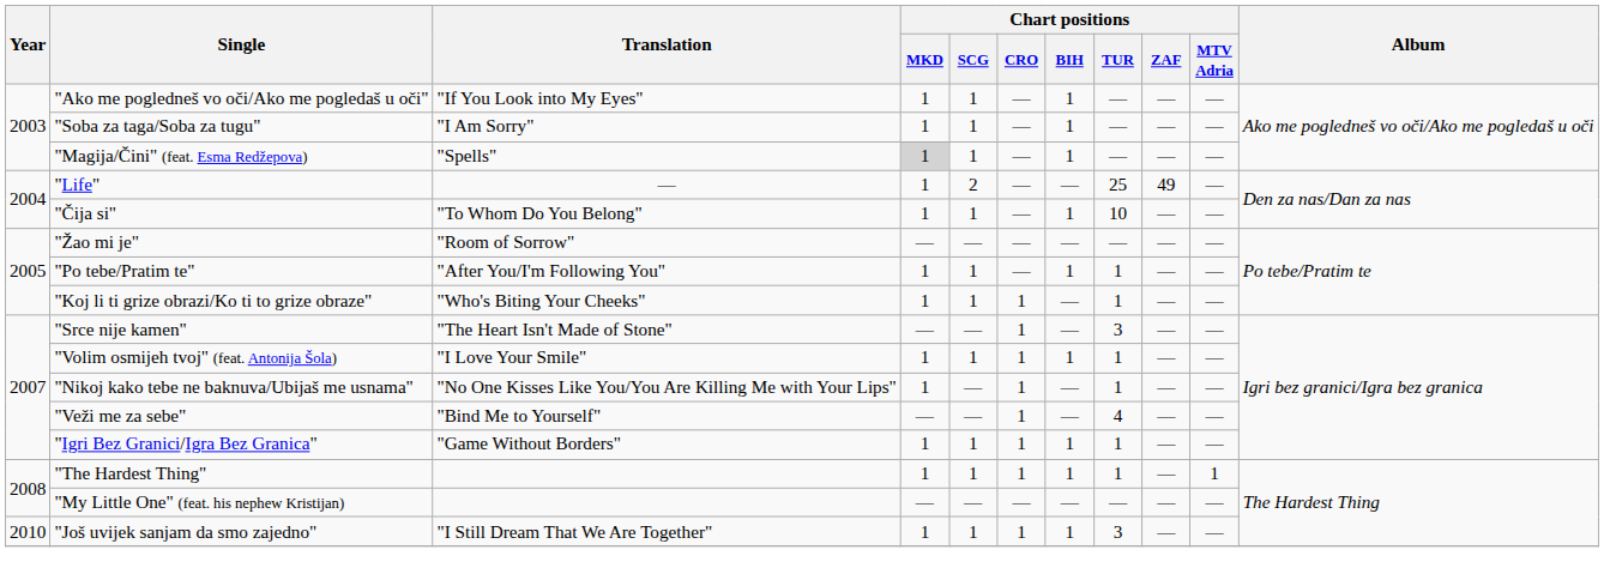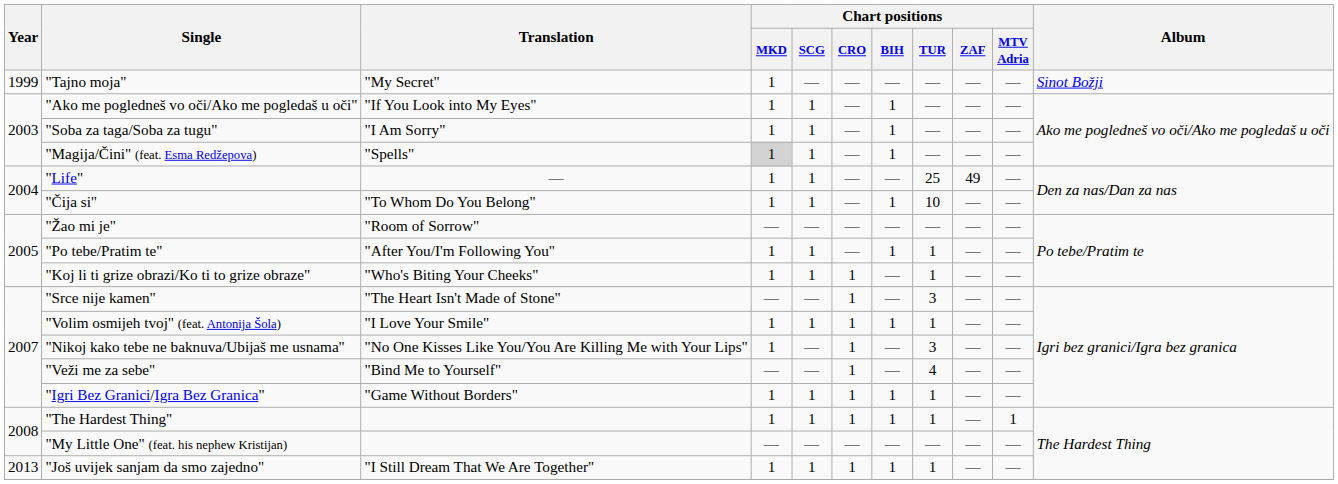+ row: 1999 | "Tajno moja" | "My Secret" | 1 | — | — | — | — | — | — | Sinot Božji
"Life" | Chart positions / SCG: 2 -> 1
"Nikoj kako tebe ne baknuva/Ubijaš me usnama" | Chart positions / TUR: 1 -> 3
"Još uvijek sanjam da smo zajedno" | Year: 2010 -> 2013
"Još uvijek sanjam da smo zajedno" | Chart positions / TUR: 3 -> 1
